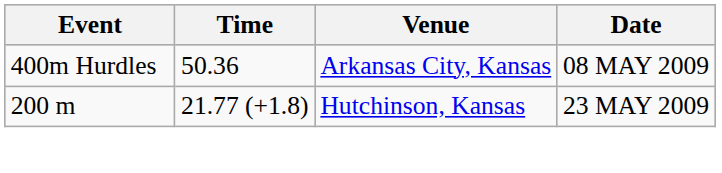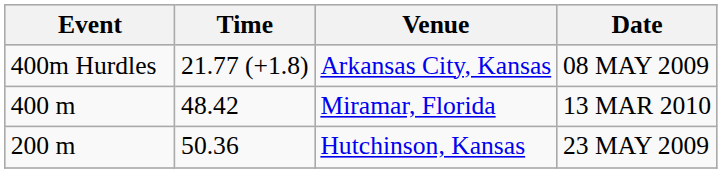Arkansas City, Kansas | Time: 50.36 -> 21.77 (+1.8)
+ row: 400 m | 48.42 | Miramar, Florida | 13 MAR 2010
Hutchinson, Kansas | Time: 21.77 (+1.8) -> 50.36
